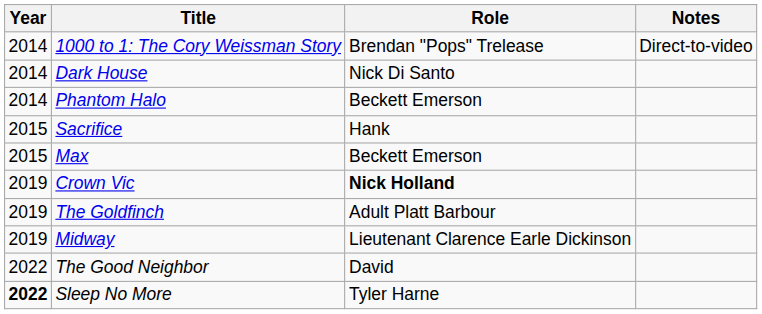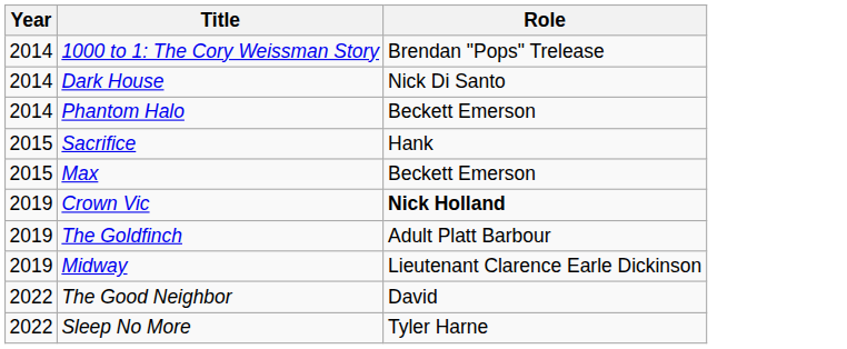- column: Notes | Direct-to-video
Sleep No More | Year: bold -> normal
